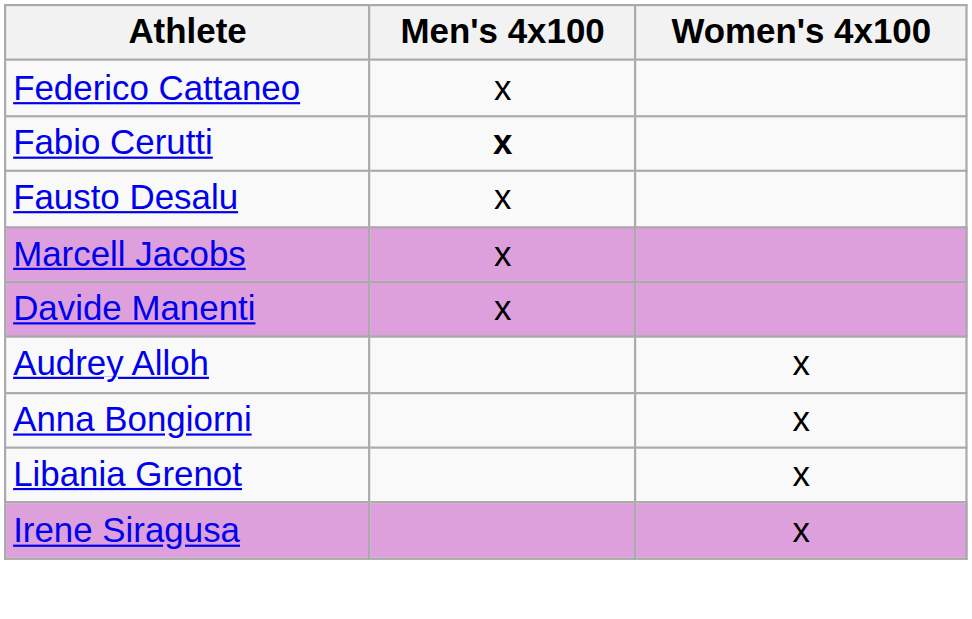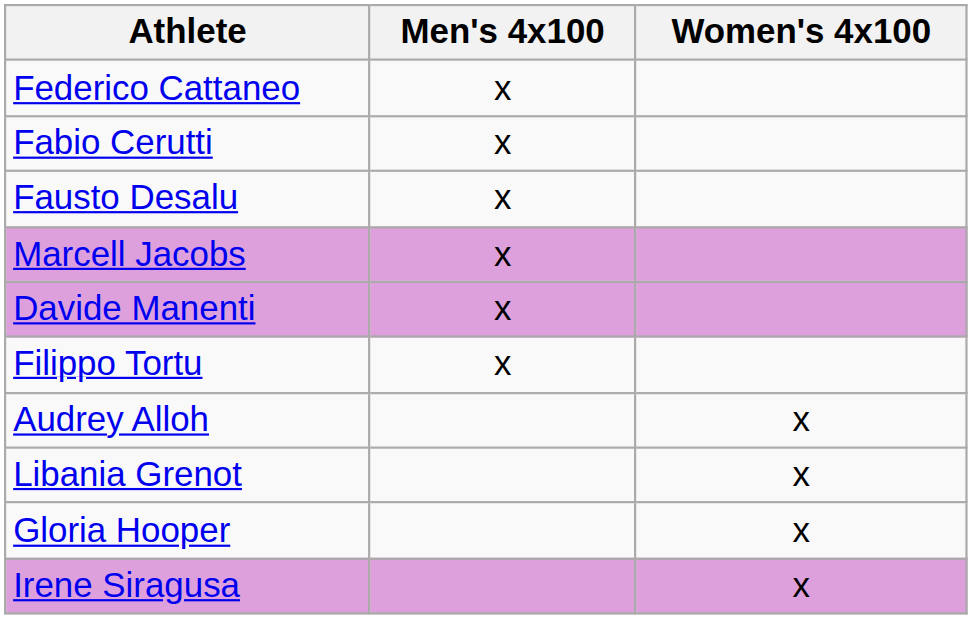Fabio Cerutti | Men's 4x100: bold -> normal
+ row: Filippo Tortu | x
- row: Anna Bongiorni | x
+ row: Gloria Hooper | x
